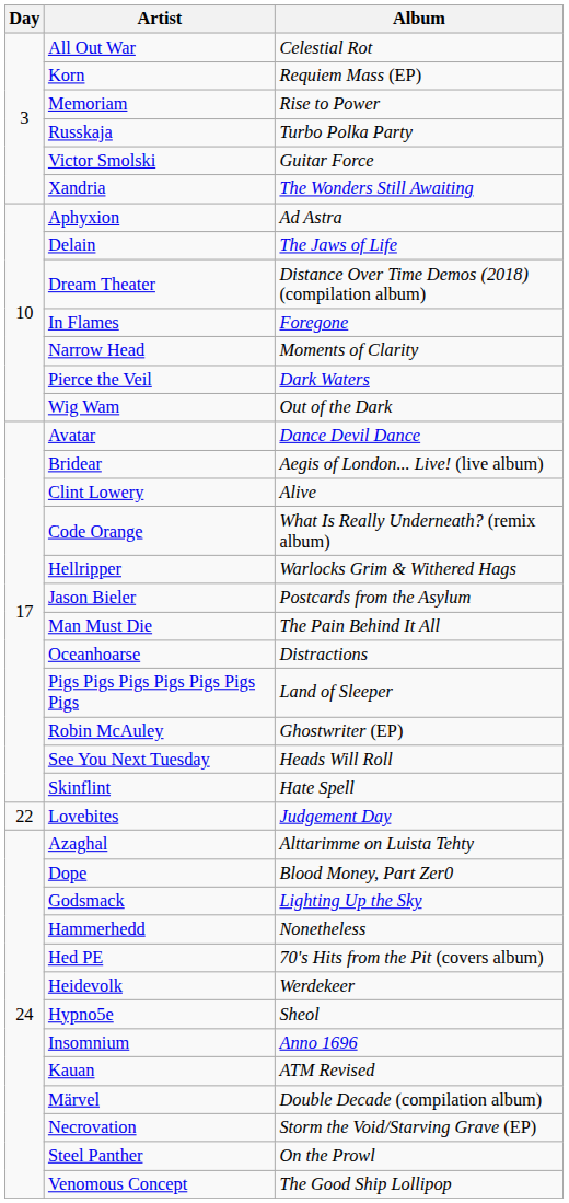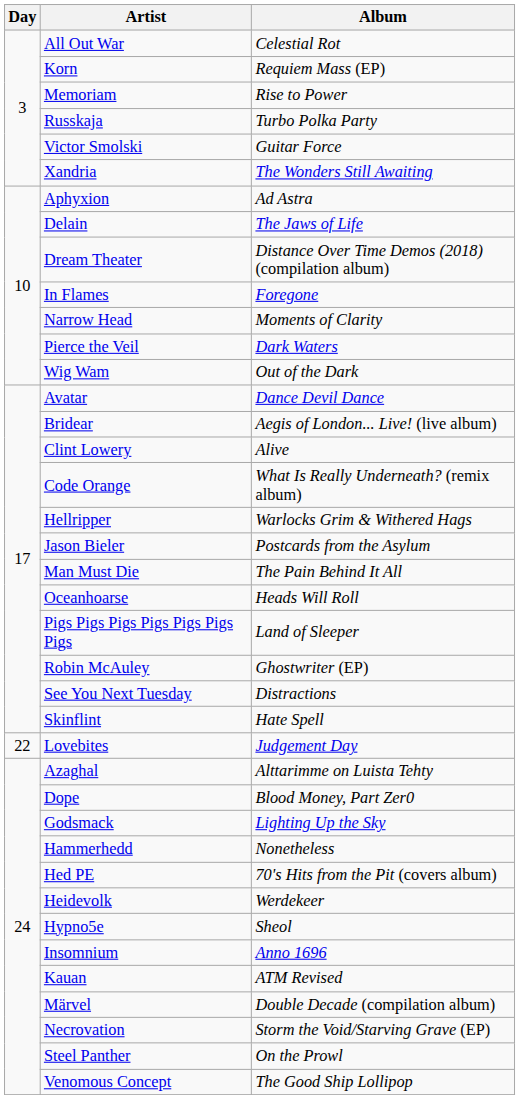Oceanhoarse | Album: Distractions -> Heads Will Roll
See You Next Tuesday | Album: Heads Will Roll -> Distractions
